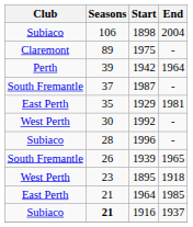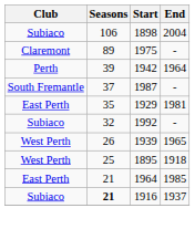1992 | Club: West Perth -> Subiaco
1992 | Seasons: 30 -> 32
- row: Subiaco | 28 | 1996 | -
1939 | Club: South Fremantle -> West Perth
1895 | Seasons: 23 -> 25
